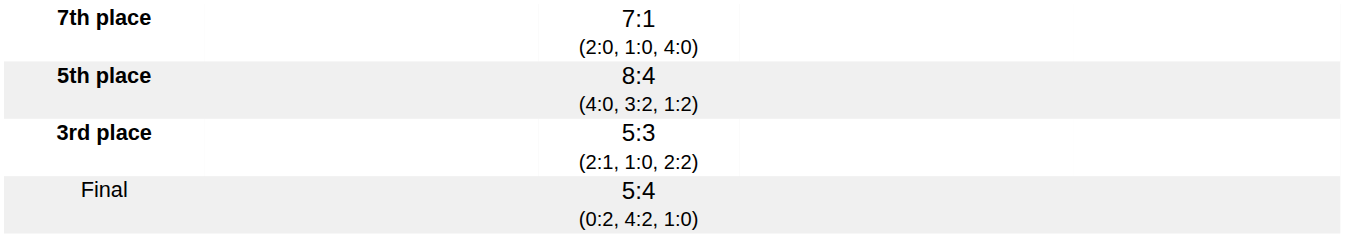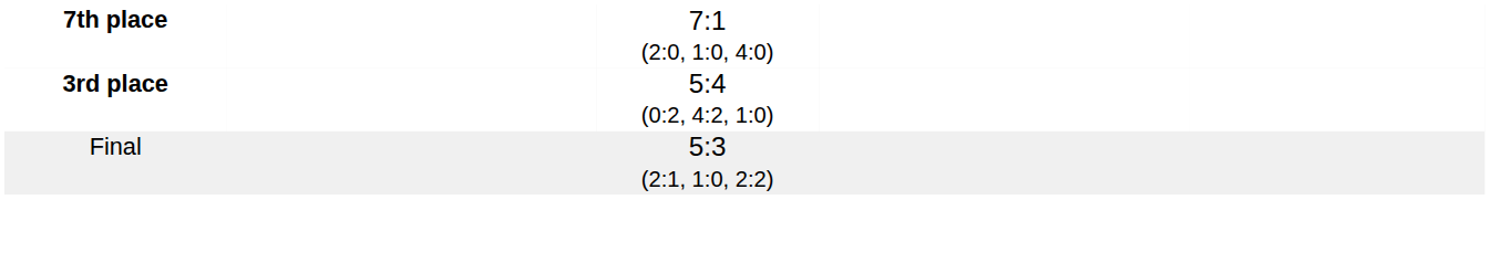- row: 5th place | 8:4 (4:0, 3:2, 1:2)
3rd place | column 3: 5:3 (2:1, 1:0, 2:2) -> 5:4 (0:2, 4:2, 1:0)
Final | column 3: 5:4 (0:2, 4:2, 1:0) -> 5:3 (2:1, 1:0, 2:2)
